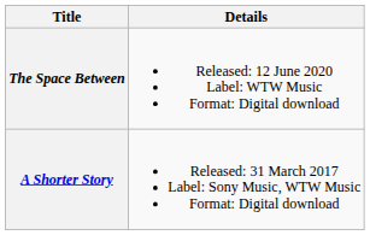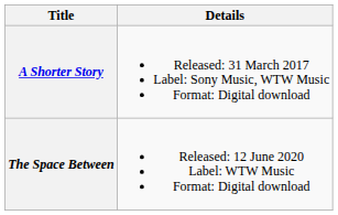rows swapped: A Shorter Story <-> The Space Between
